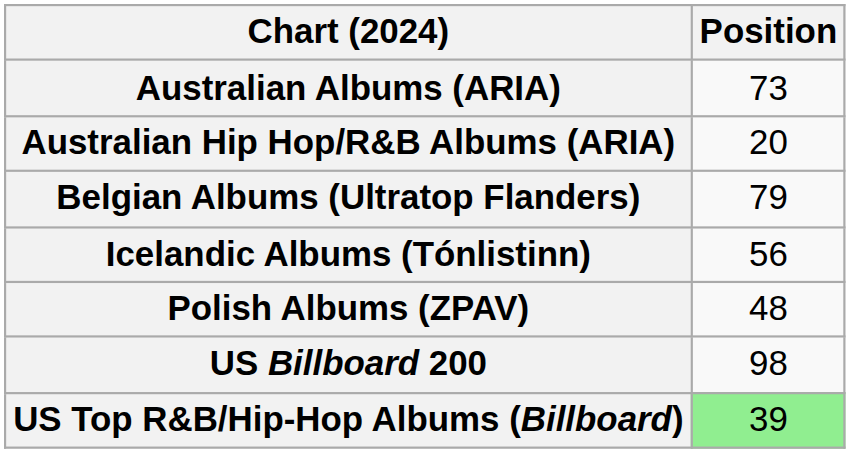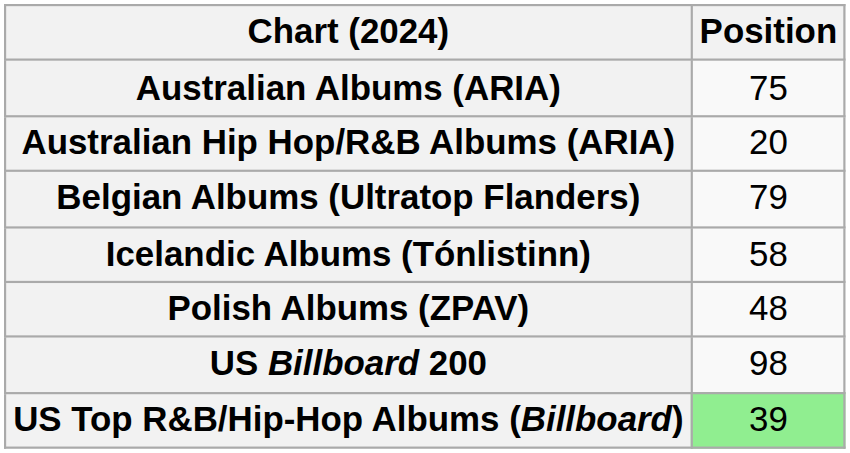Australian Albums (ARIA) | Position: 73 -> 75
Icelandic Albums (Tónlistinn) | Position: 56 -> 58
